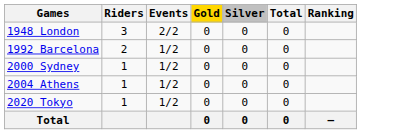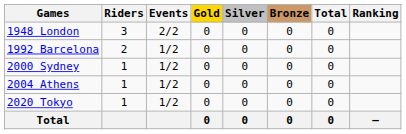+ column: Bronze | 0 | 0 | 0 | 0 | 0 | 0
